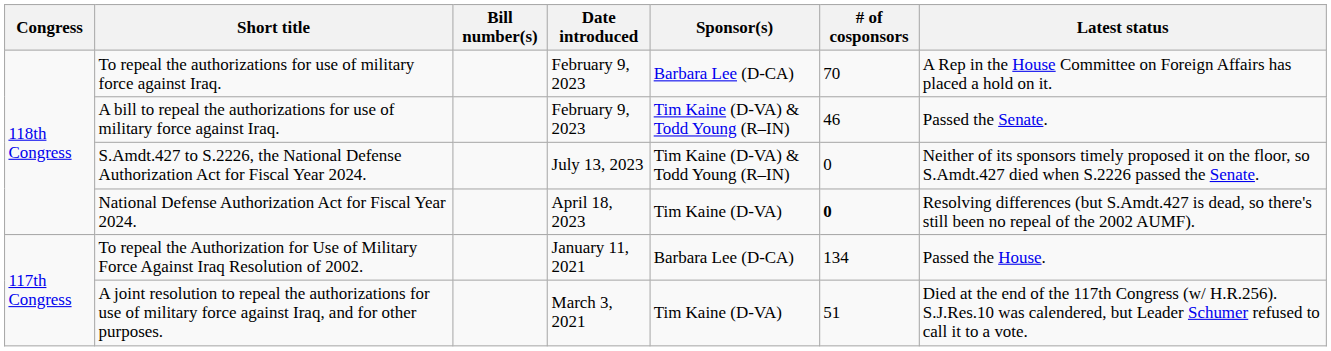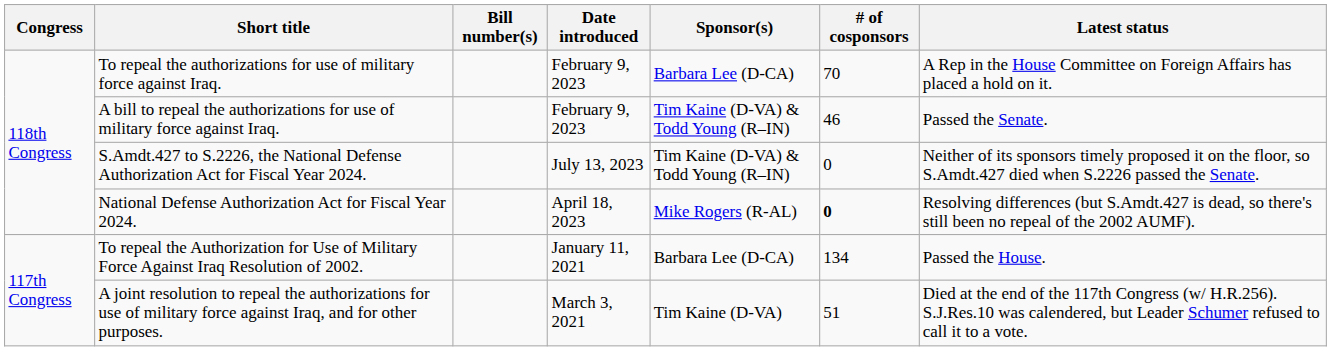National Defense Authorization Act for Fiscal Year 2024. | Sponsor(s): Tim Kaine (D-VA) -> Mike Rogers (R-AL)
